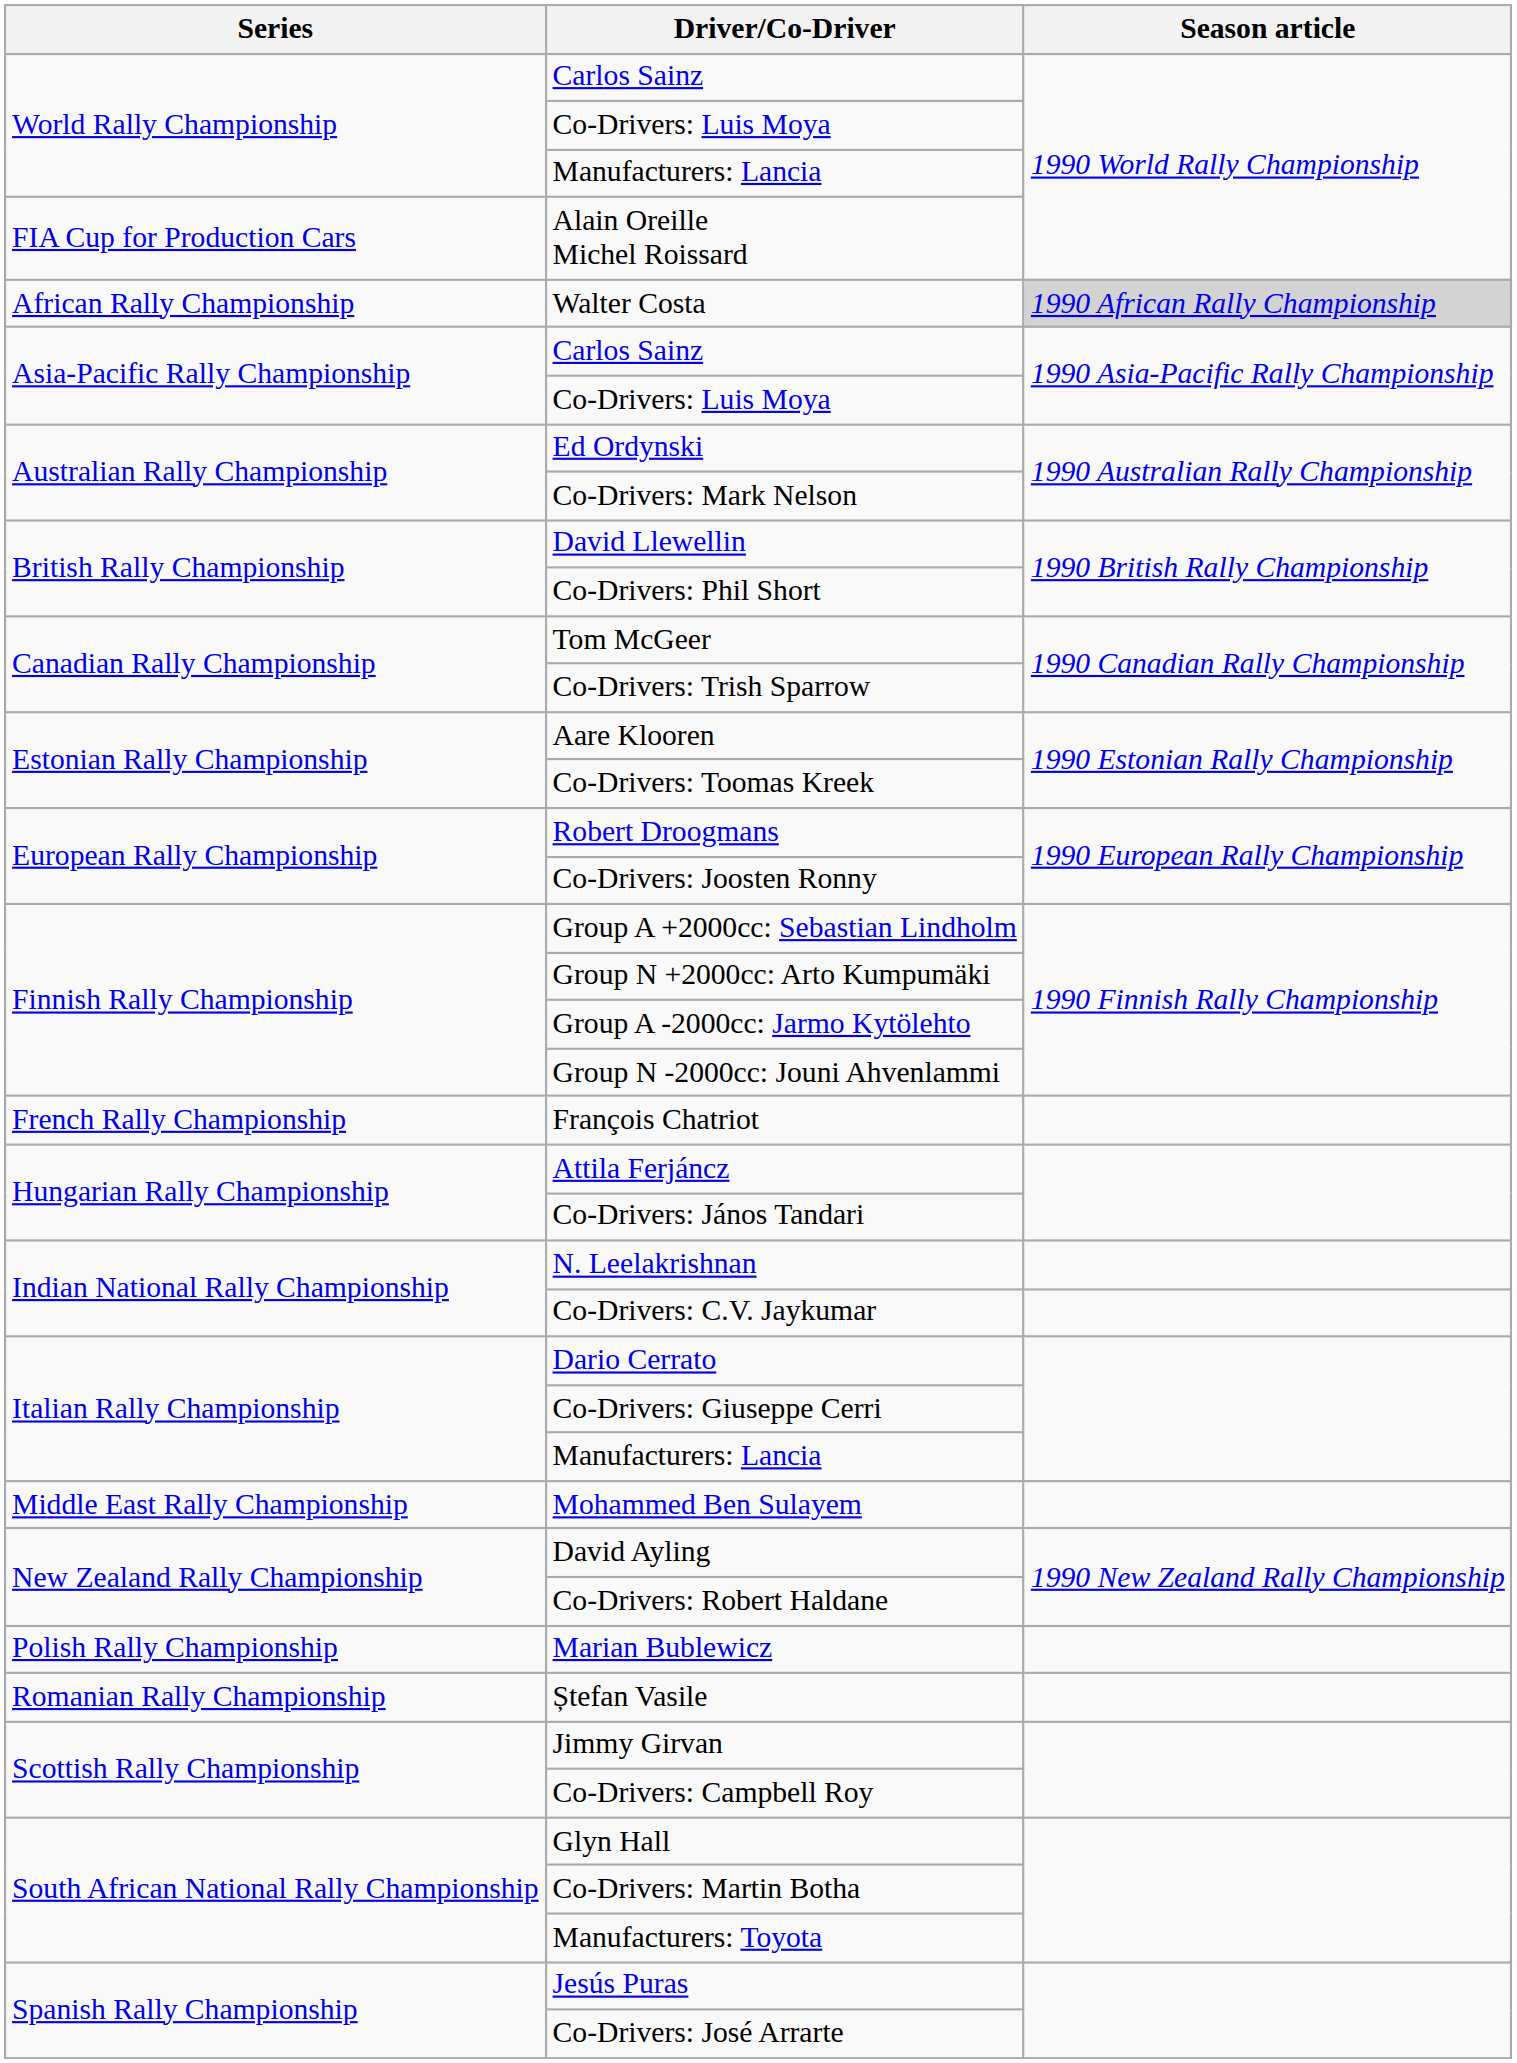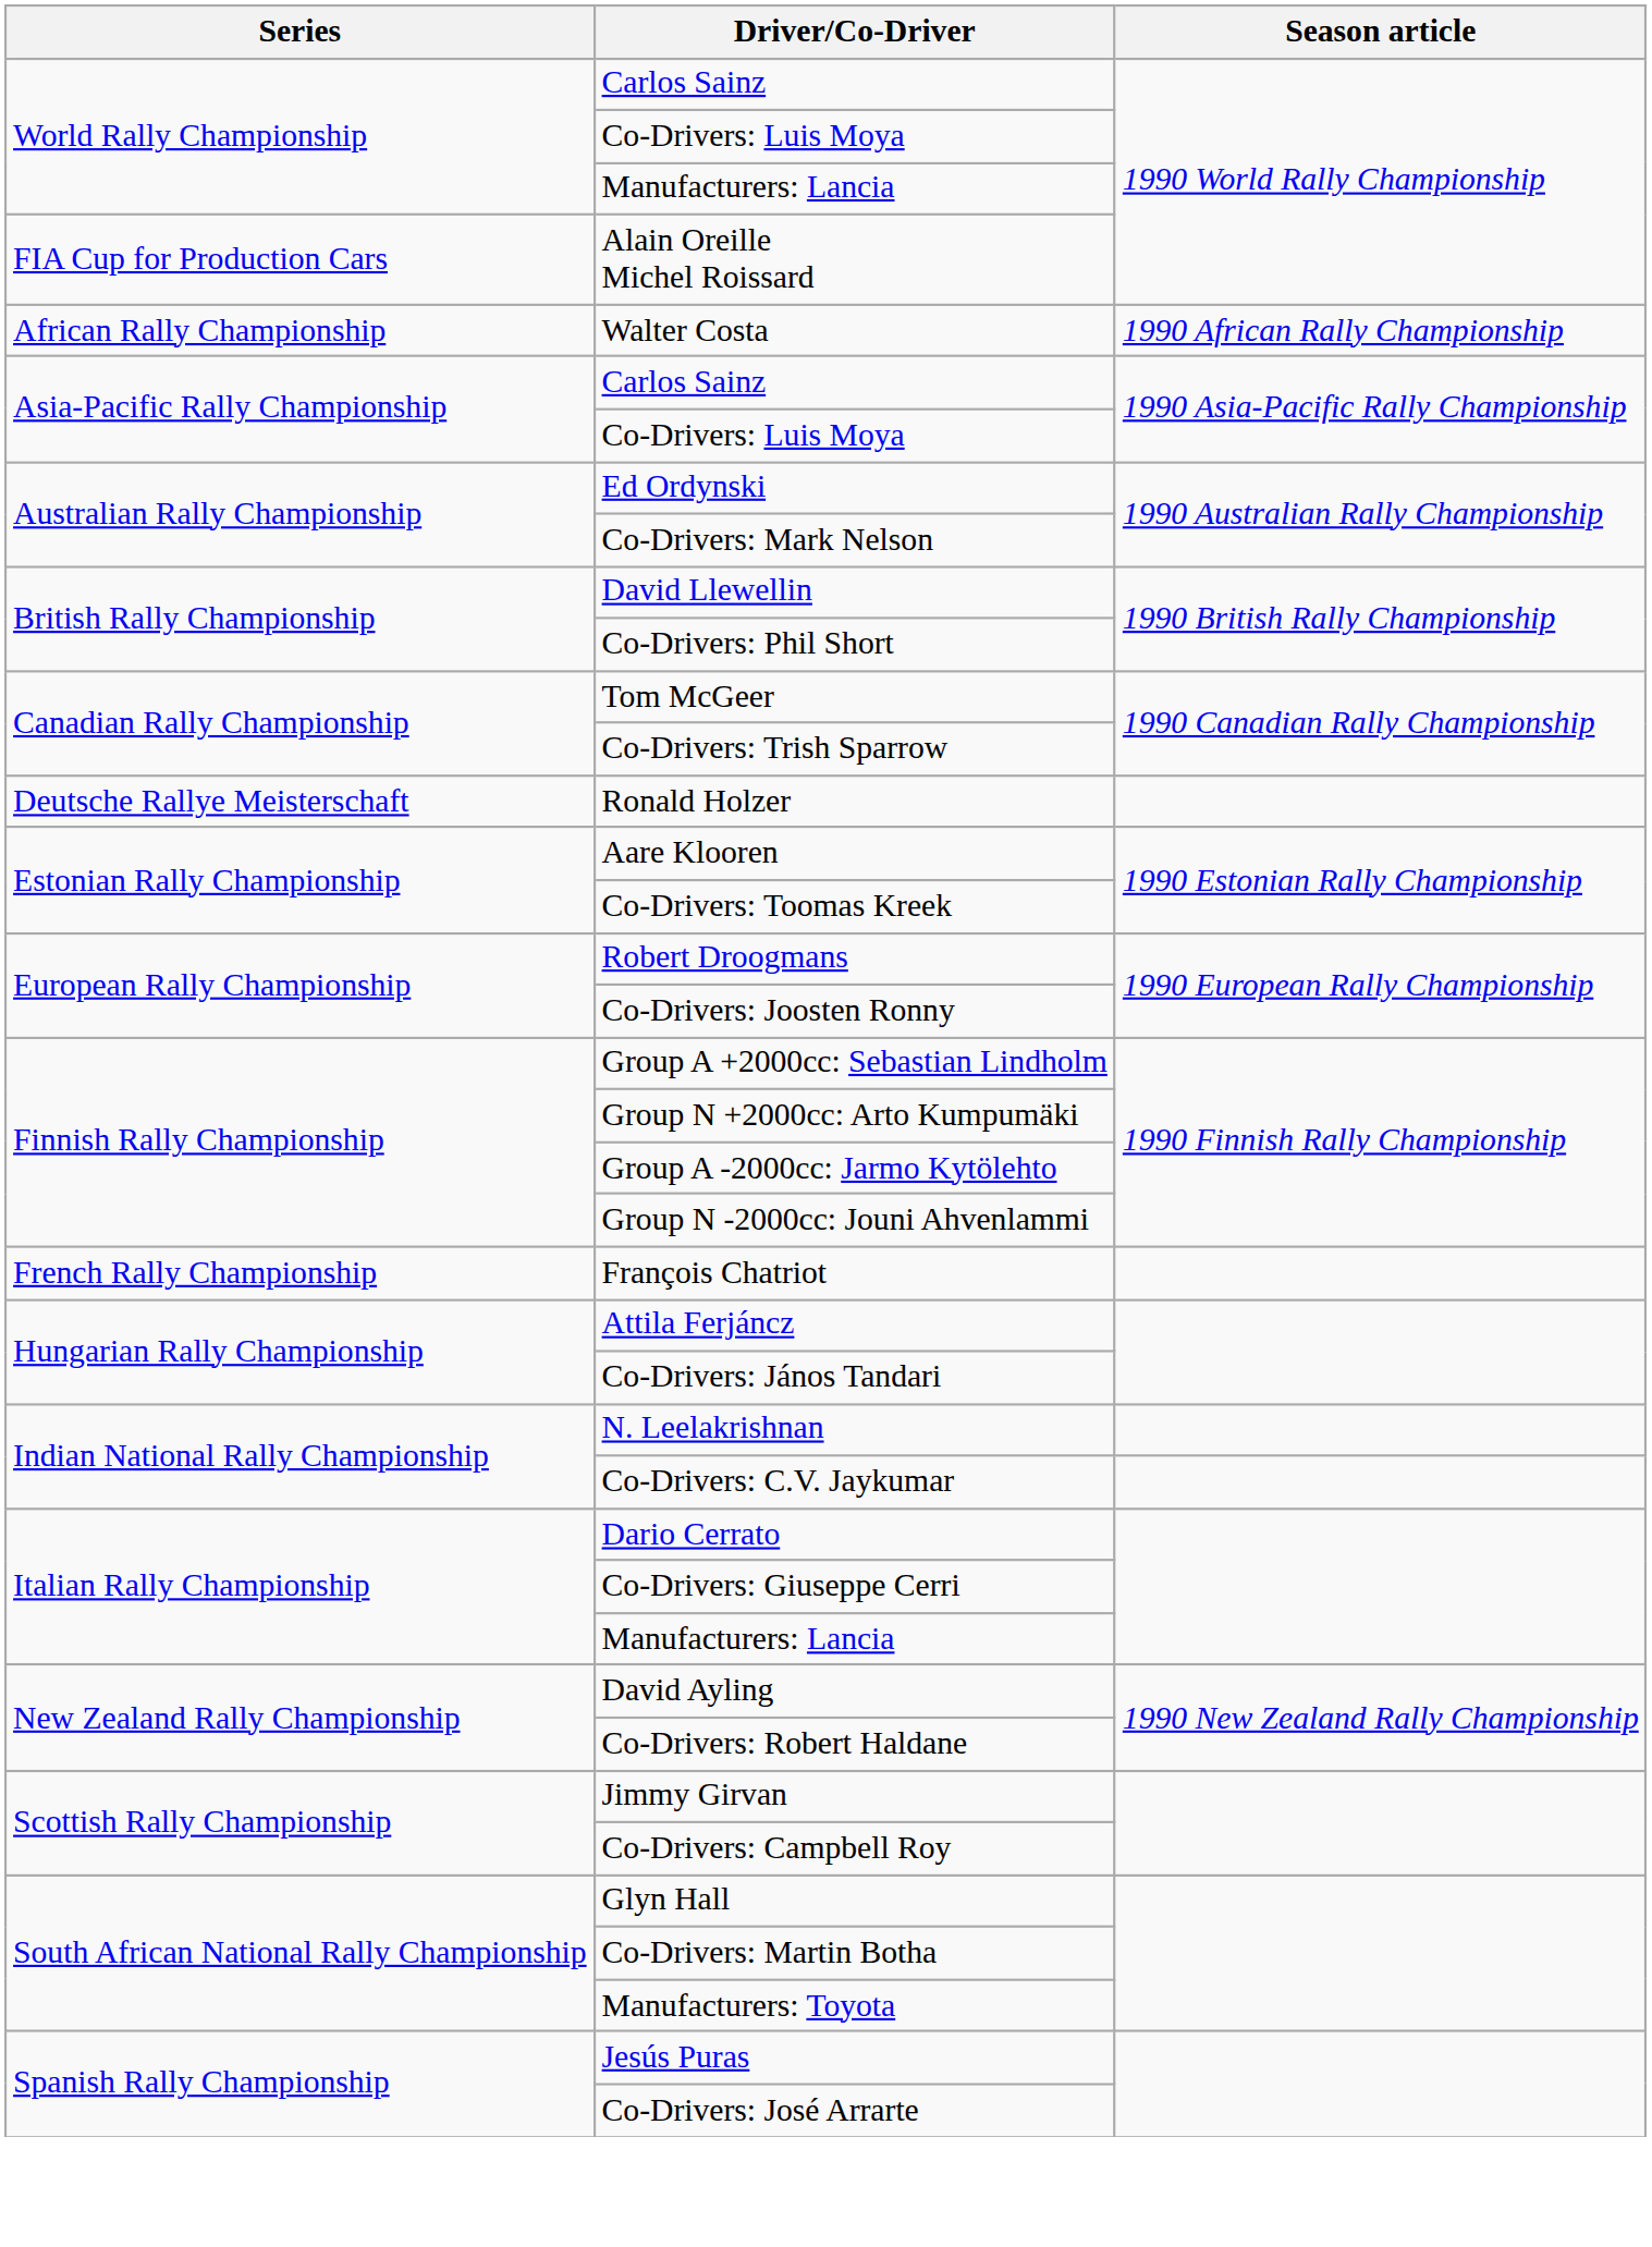Walter Costa | Season article: lightgrey background -> no background
+ row: Deutsche Rallye Meisterschaft | Ronald Holzer
- row: Middle East Rally Championship | Mohammed Ben Sulayem
- row: Polish Rally Championship | Marian Bublewicz
- row: Romanian Rally Championship | Ștefan Vasile
